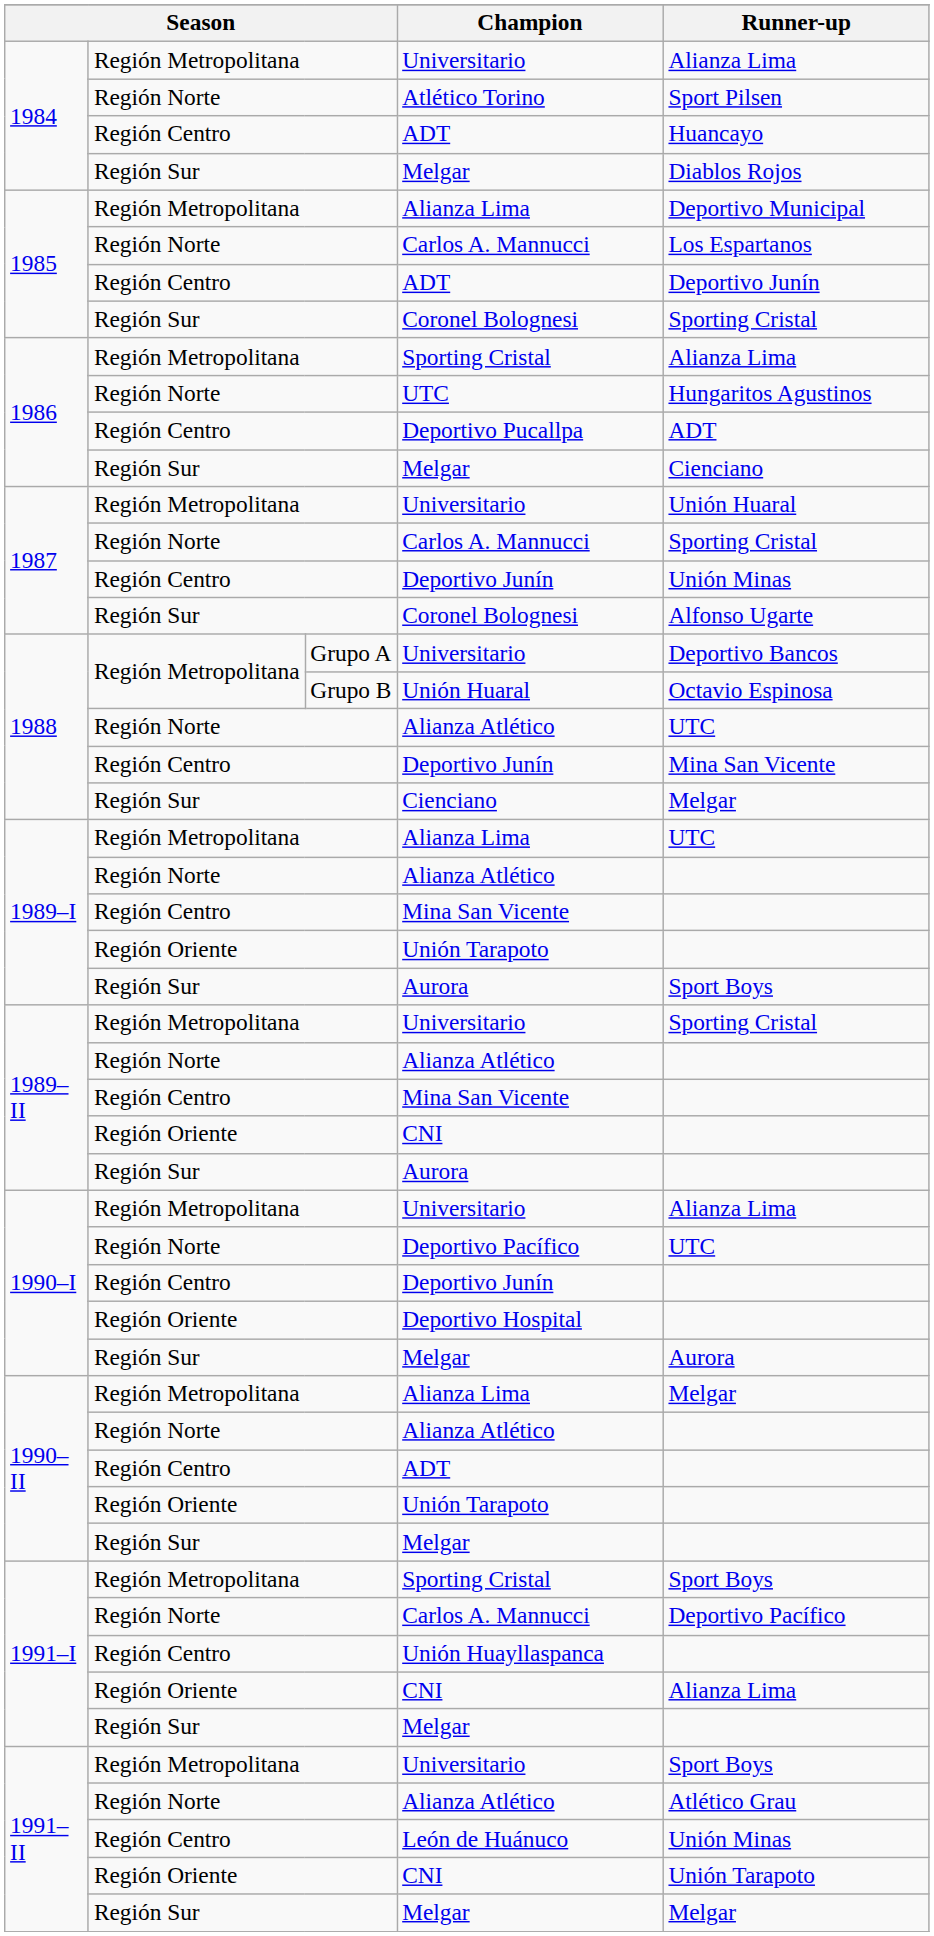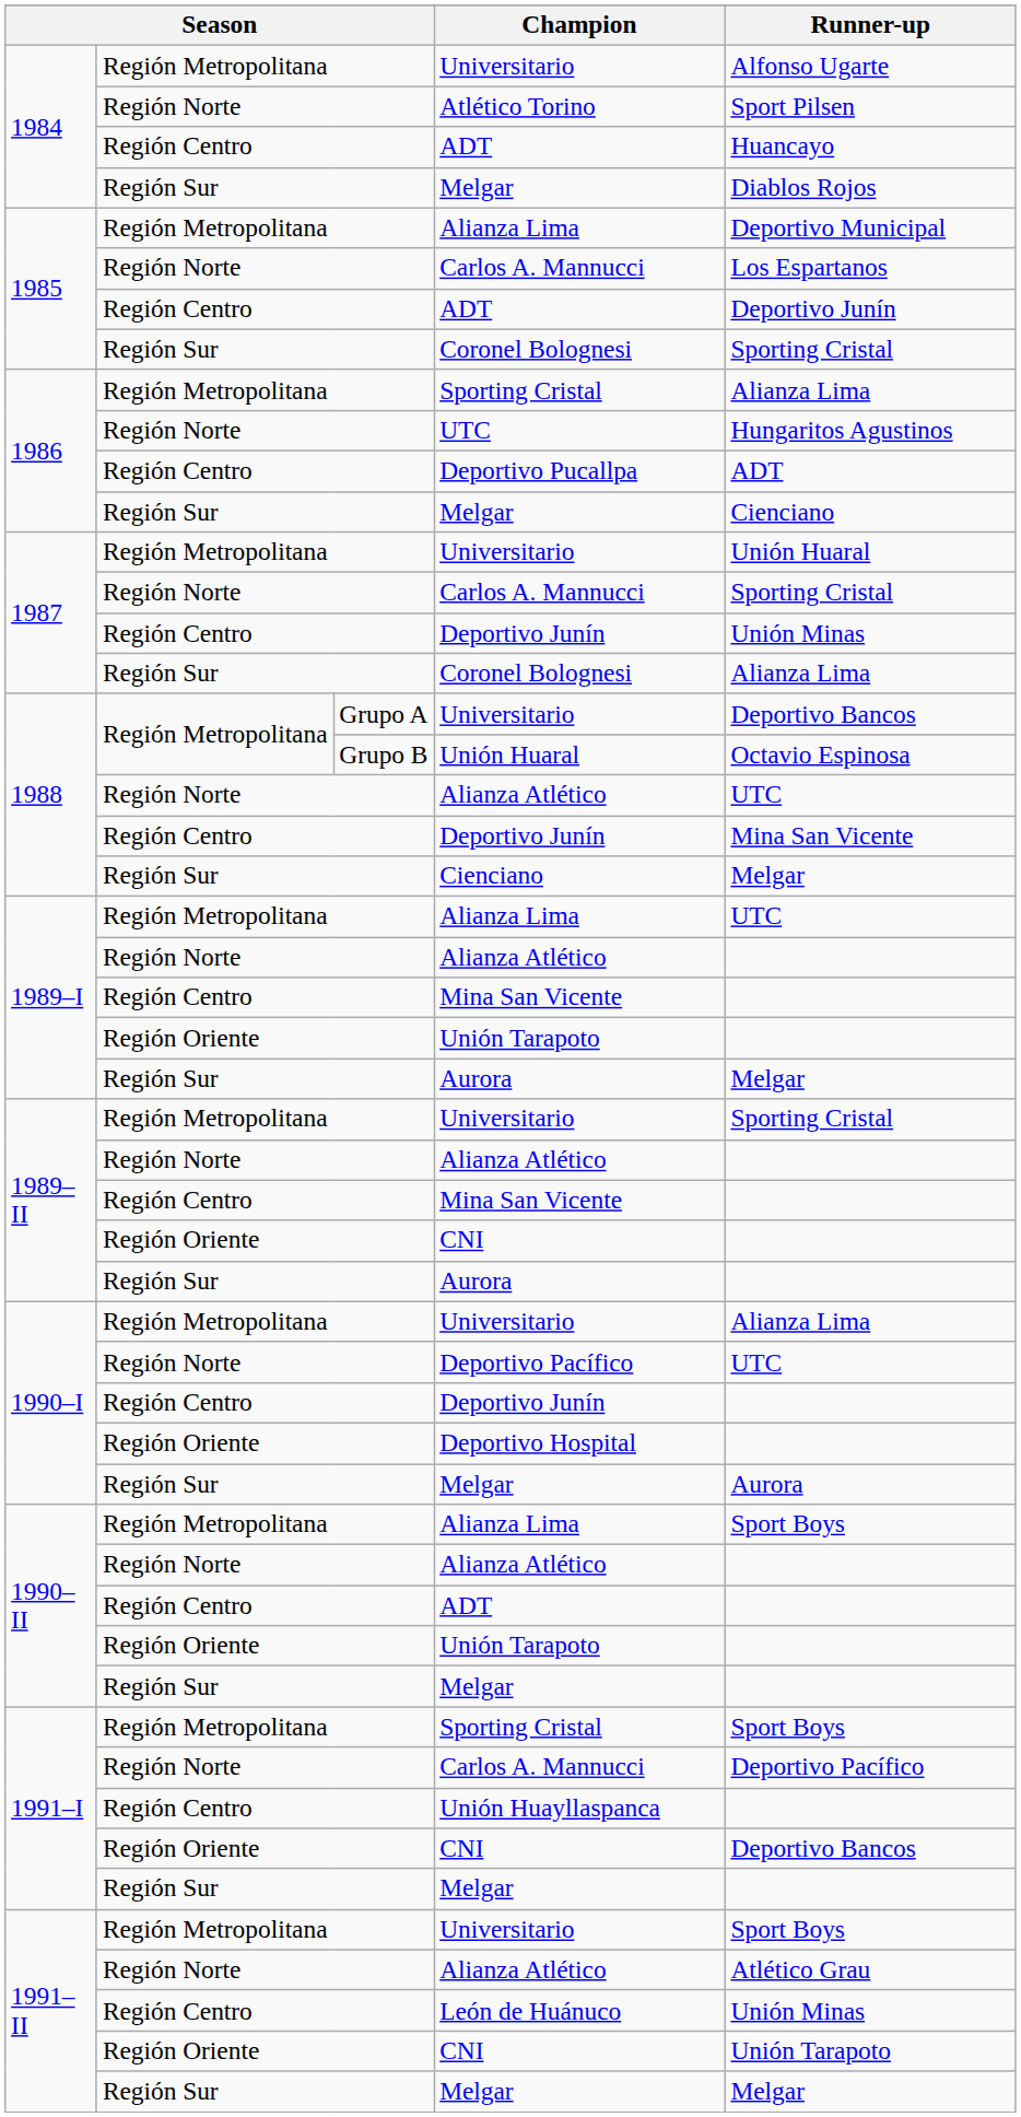1984 / Universitario | Runner-up: Alianza Lima -> Alfonso Ugarte
1987 / Coronel Bolognesi | Runner-up: Alfonso Ugarte -> Alianza Lima
1989–I / Aurora | Runner-up: Sport Boys -> Melgar
1990–II / Alianza Lima | Runner-up: Melgar -> Sport Boys
1991–I / CNI | Runner-up: Alianza Lima -> Deportivo Bancos
